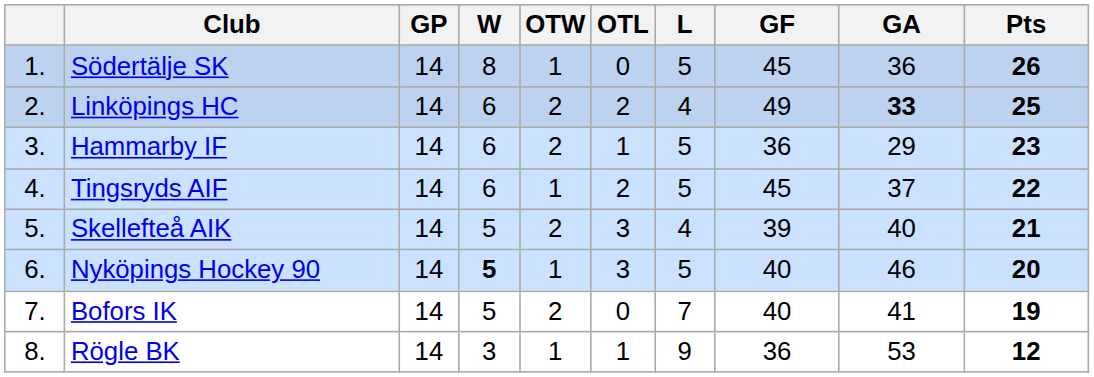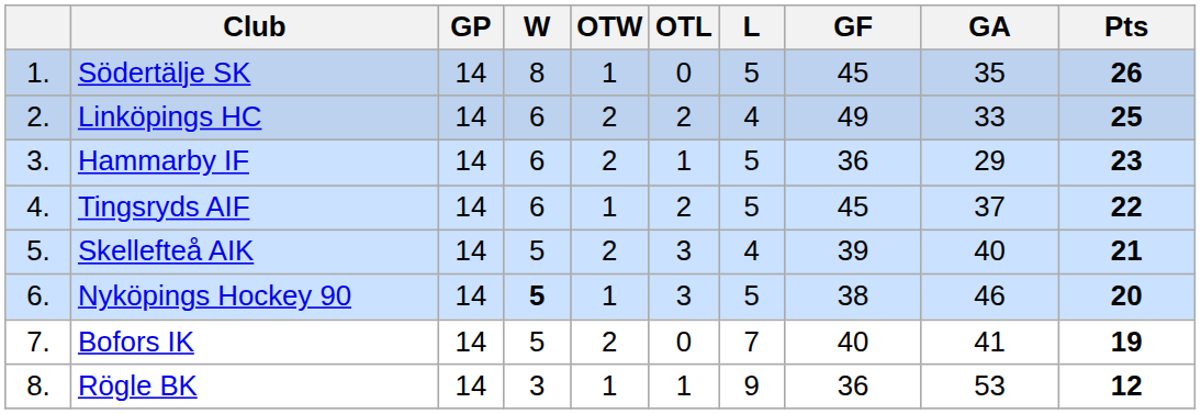Södertälje SK | GA: 36 -> 35
Linköpings HC | GA: bold -> normal
Nyköpings Hockey 90 | GF: 40 -> 38
